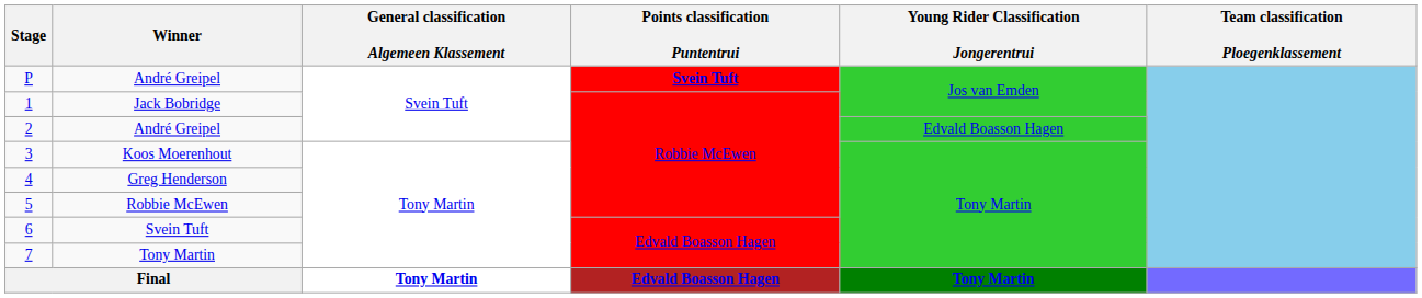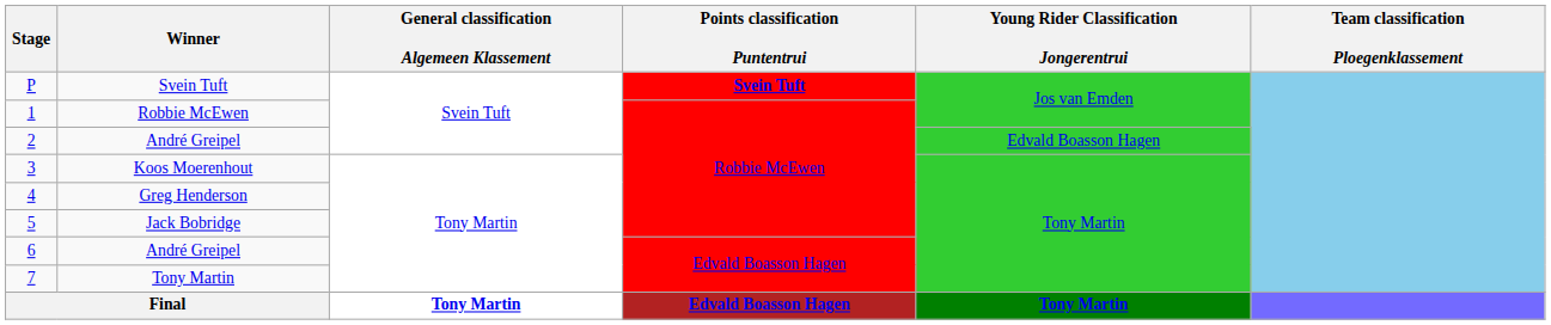P | Winner: André Greipel -> Svein Tuft
1 | Winner: Jack Bobridge -> Robbie McEwen
5 | Winner: Robbie McEwen -> Jack Bobridge
6 | Winner: Svein Tuft -> André Greipel
